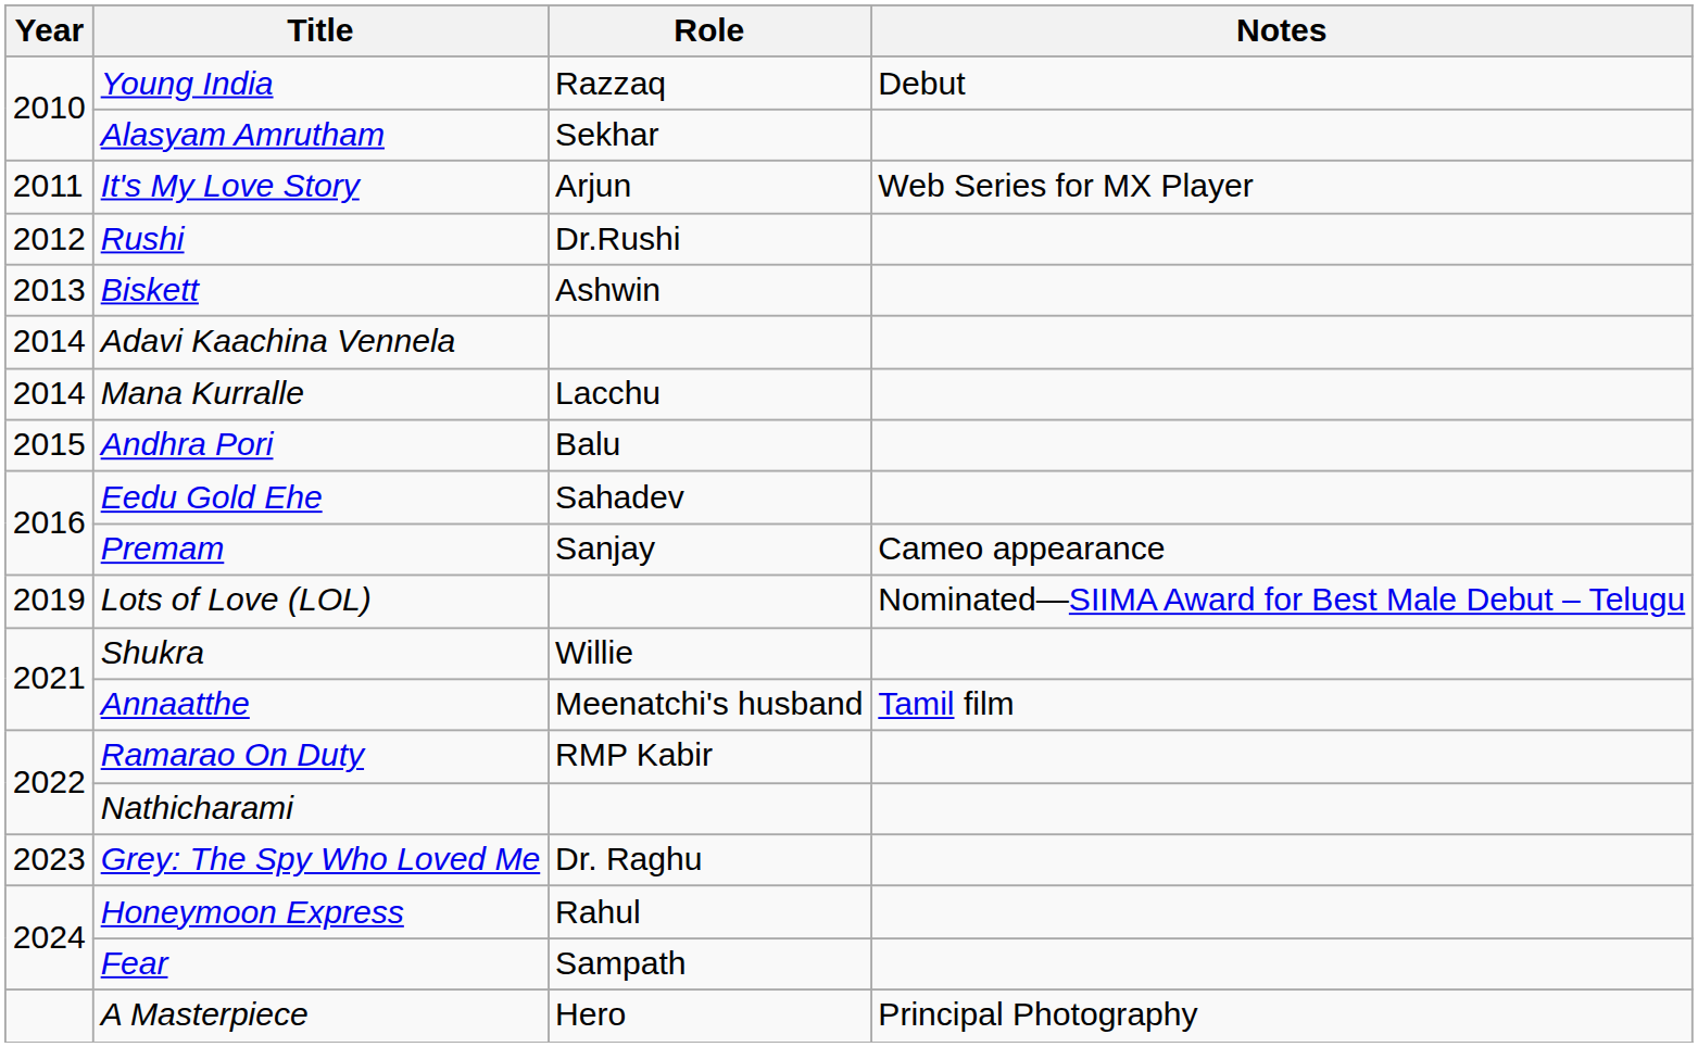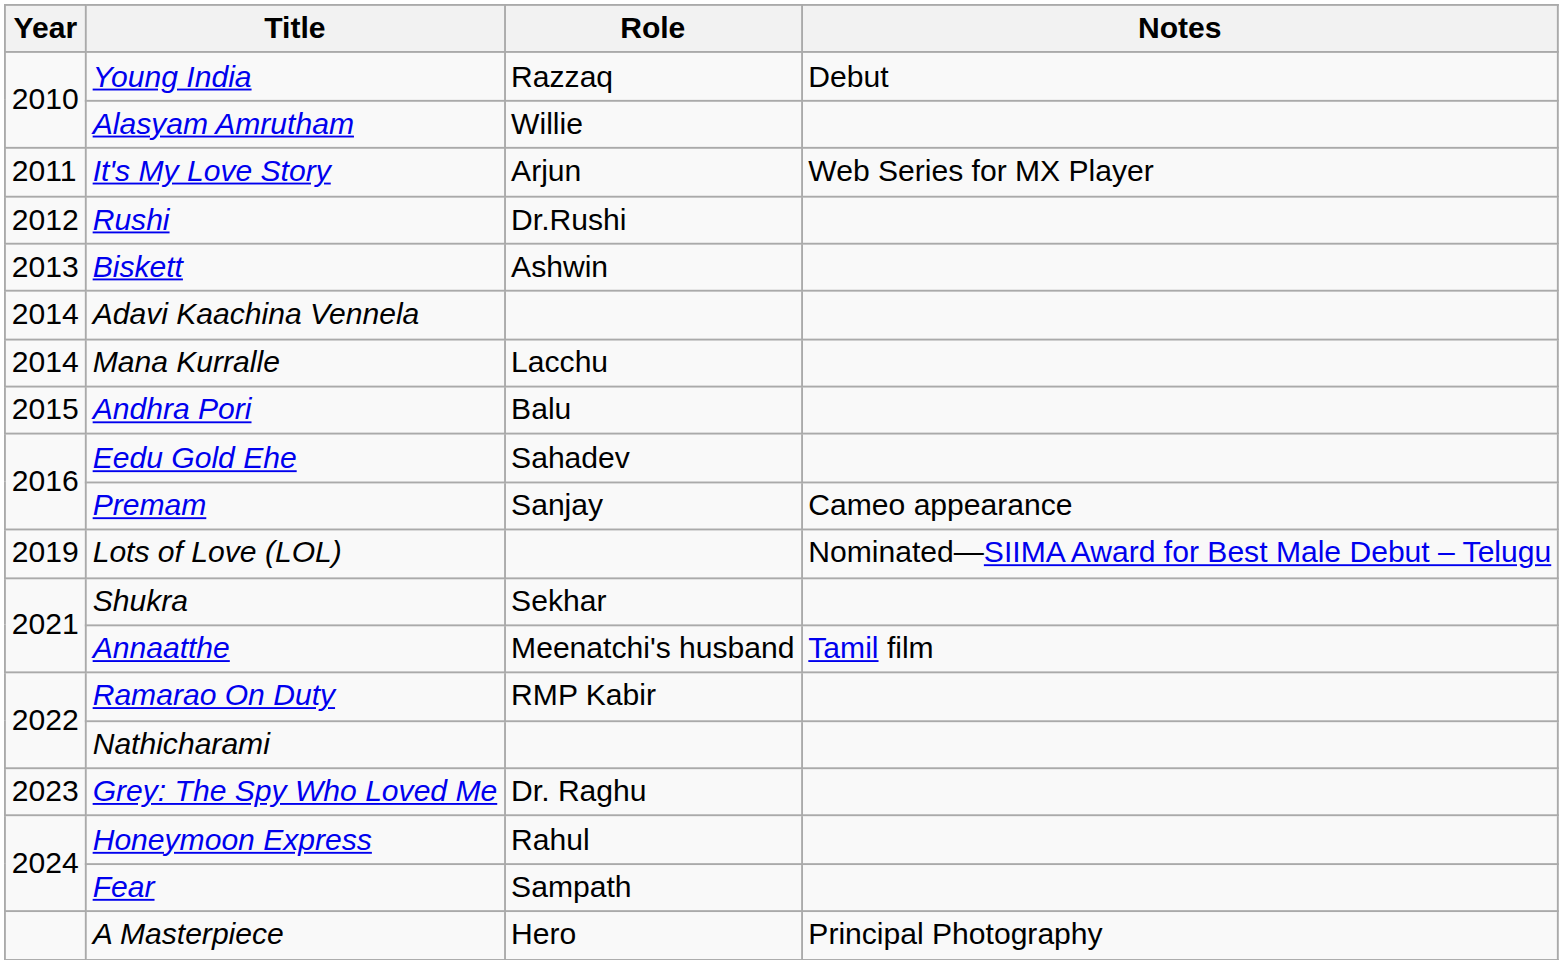Alasyam Amrutham | Role: Sekhar -> Willie
Shukra | Role: Willie -> Sekhar
